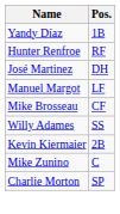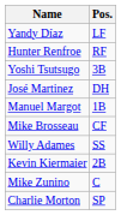Yandy Díaz | Pos.: 1B -> LF
+ row: Yoshi Tsutsugo | 3B
Manuel Margot | Pos.: LF -> 1B
